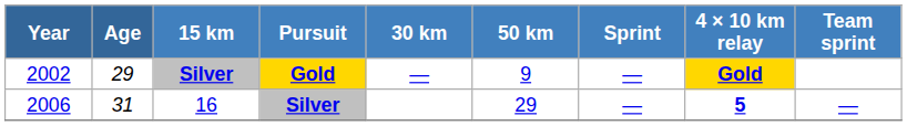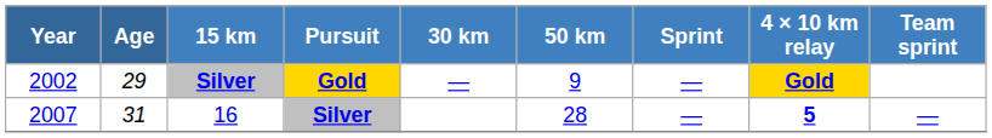16 | Year: 2006 -> 2007
16 | 50 km: 29 -> 28
